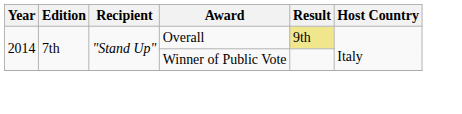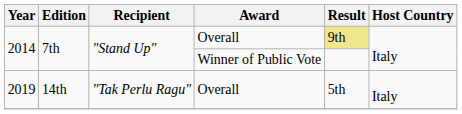+ row: 2019 | 14th | "Tak Perlu Ragu" | Overall | 5th | Italy
